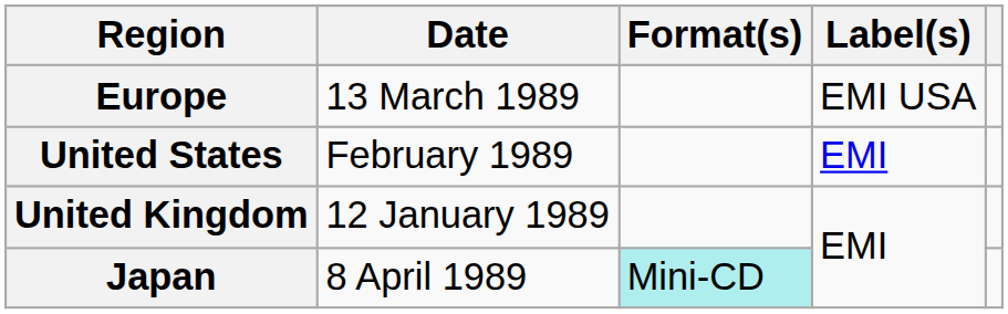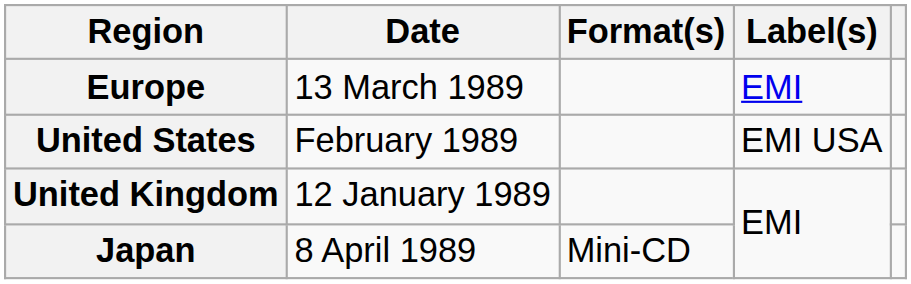Europe | Label(s): EMI USA -> EMI
United States | Label(s): EMI -> EMI USA
Japan | Format(s): paleturquoise background -> no background
